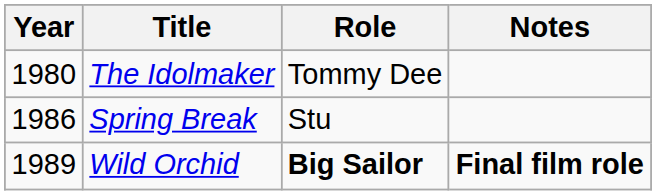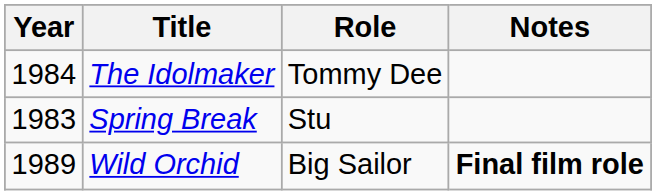The Idolmaker | Year: 1980 -> 1984
Spring Break | Year: 1986 -> 1983
Wild Orchid | Role: bold -> normal
